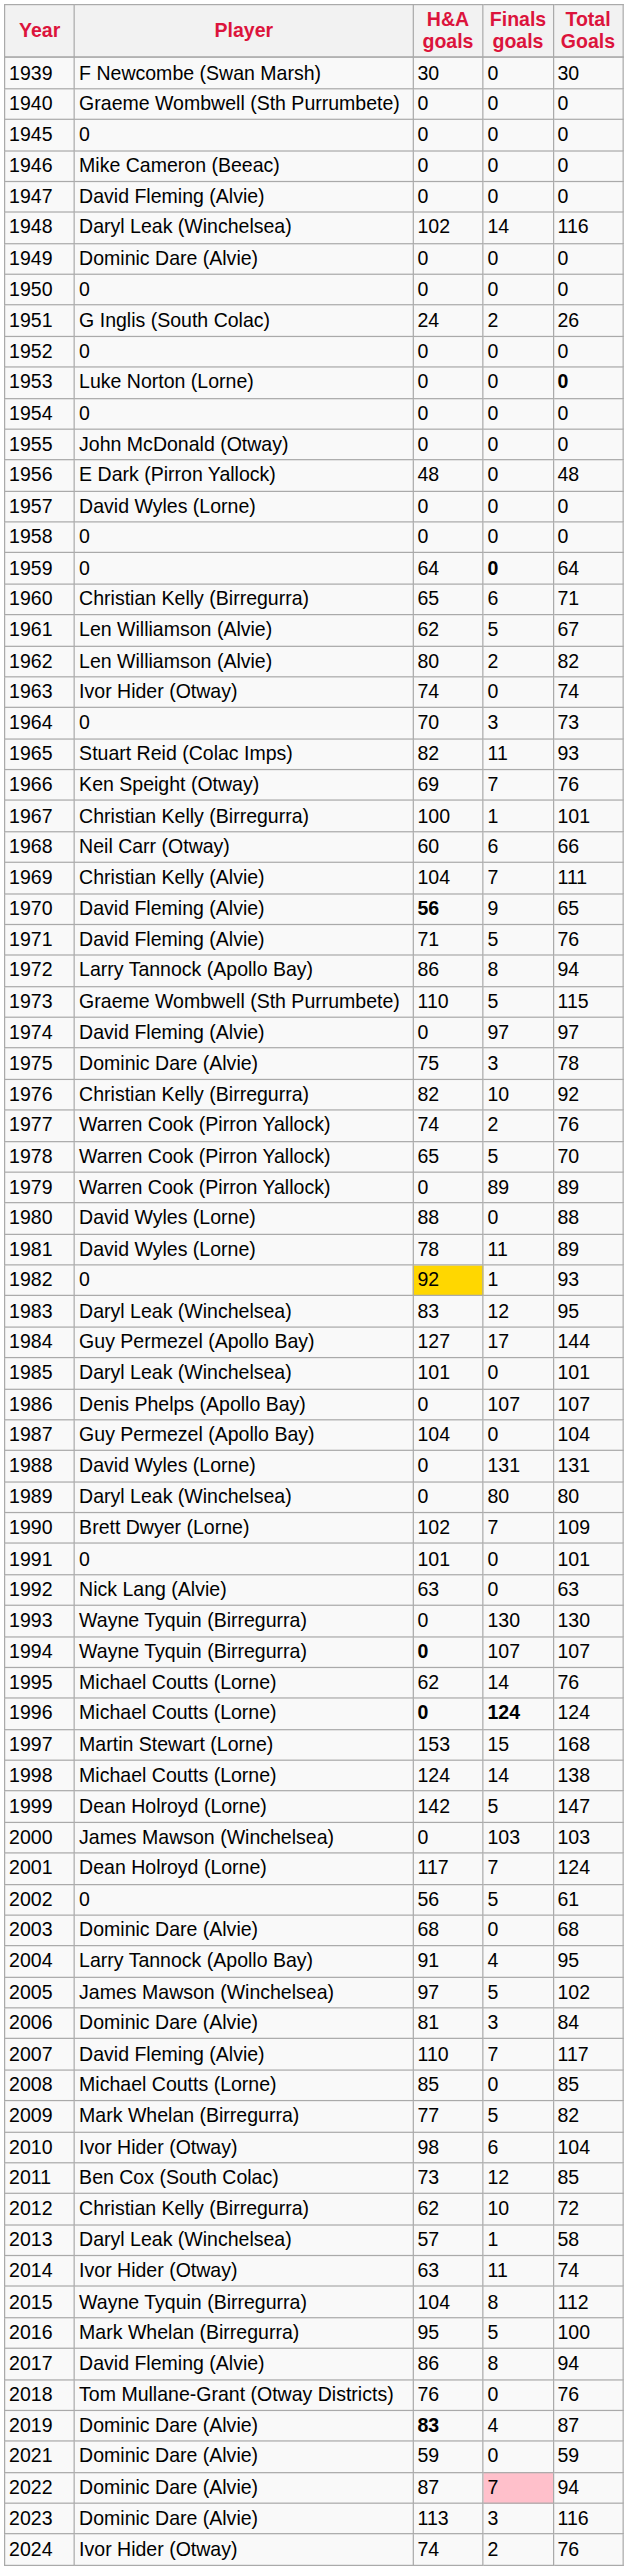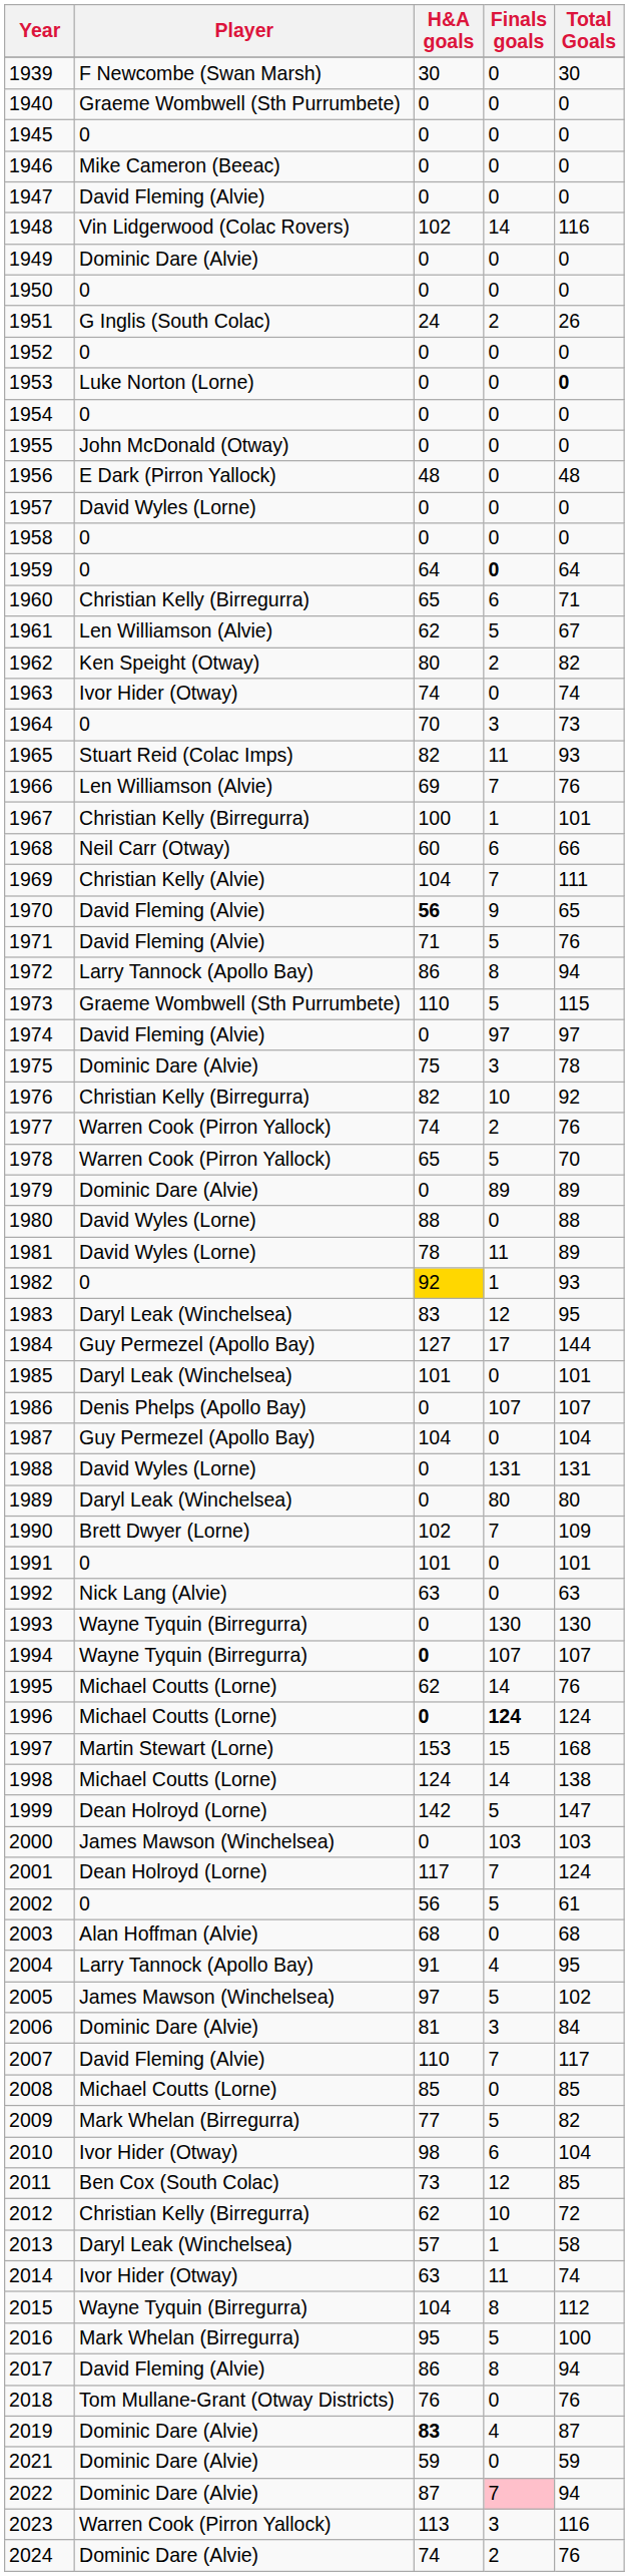1948 | Player: Daryl Leak (Winchelsea) -> Vin Lidgerwood (Colac Rovers)
1962 | Player: Len Williamson (Alvie) -> Ken Speight (Otway)
1966 | Player: Ken Speight (Otway) -> Len Williamson (Alvie)
1979 | Player: Warren Cook (Pirron Yallock) -> Dominic Dare (Alvie)
2003 | Player: Dominic Dare (Alvie) -> Alan Hoffman (Alvie)
2023 | Player: Dominic Dare (Alvie) -> Warren Cook (Pirron Yallock)
2024 | Player: Ivor Hider (Otway) -> Dominic Dare (Alvie)
